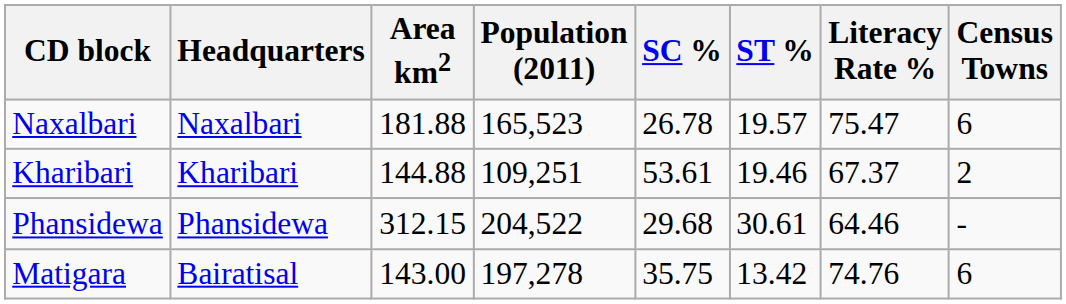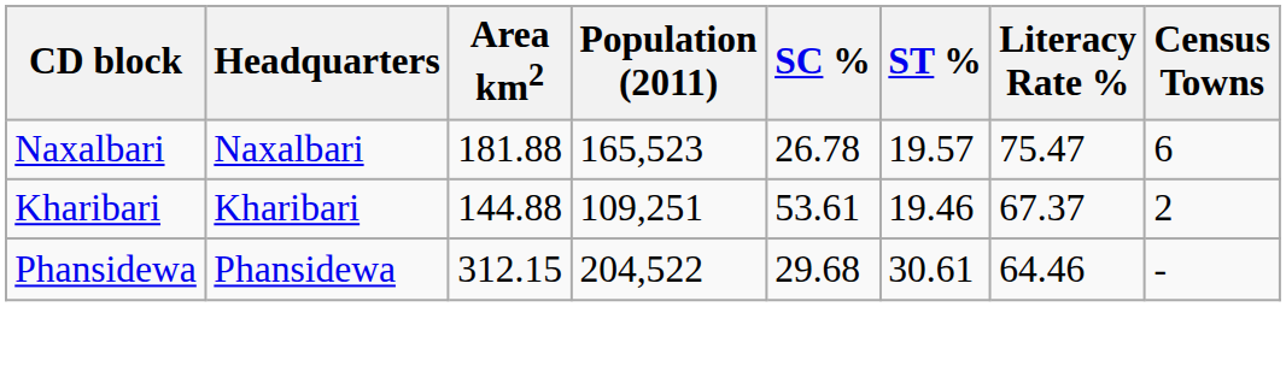- row: Matigara | Bairatisal | 143.00 | 197,278 | 35.75 | 13.42 | 74.76 | 6
